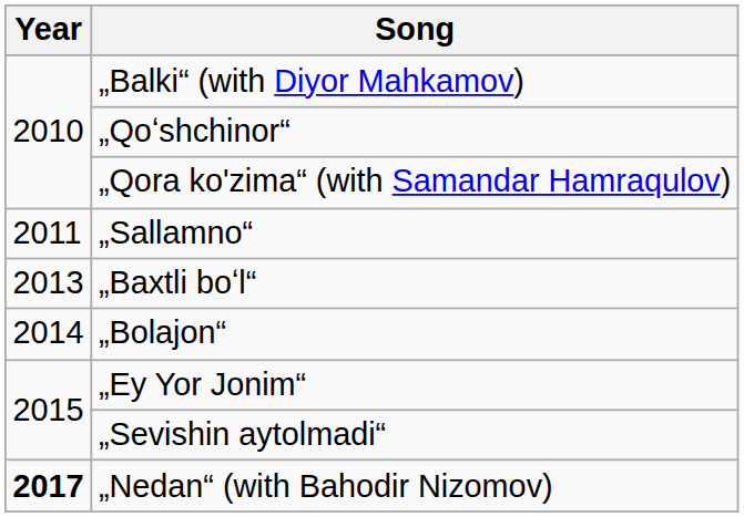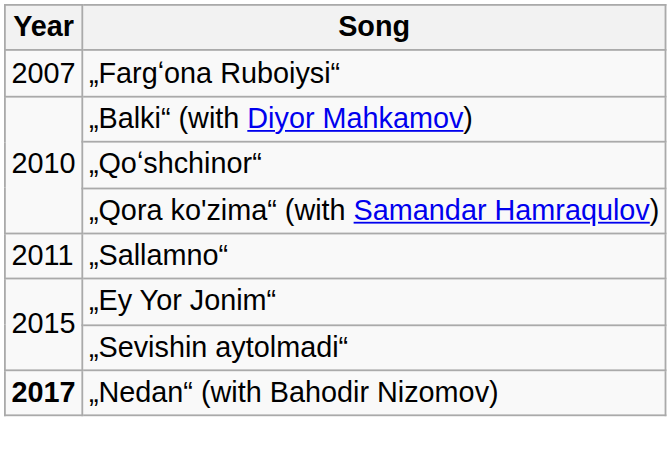+ row: 2007 | „Fargʻona Ruboiysi“
- row: 2013 | „Baxtli boʻl“
- row: 2014 | „Bolajon“
